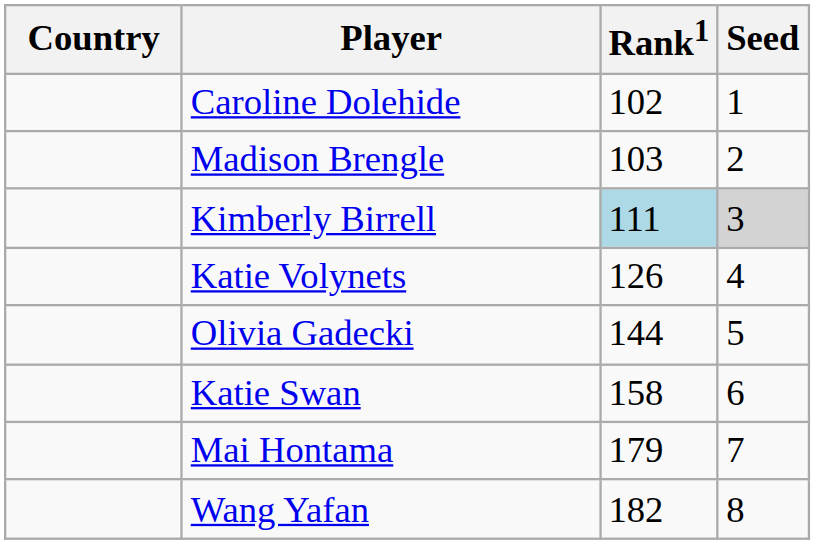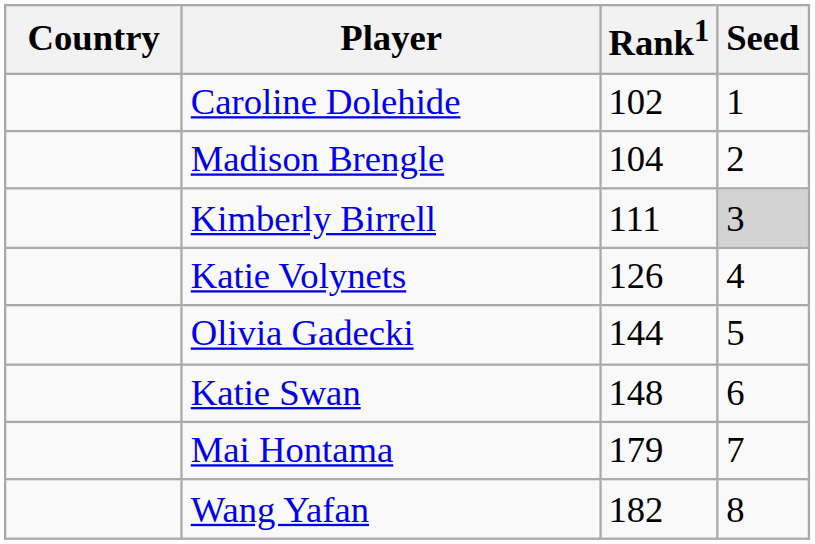Madison Brengle | Rank1: 103 -> 104
Kimberly Birrell | Rank1: lightblue background -> no background
Katie Swan | Rank1: 158 -> 148
